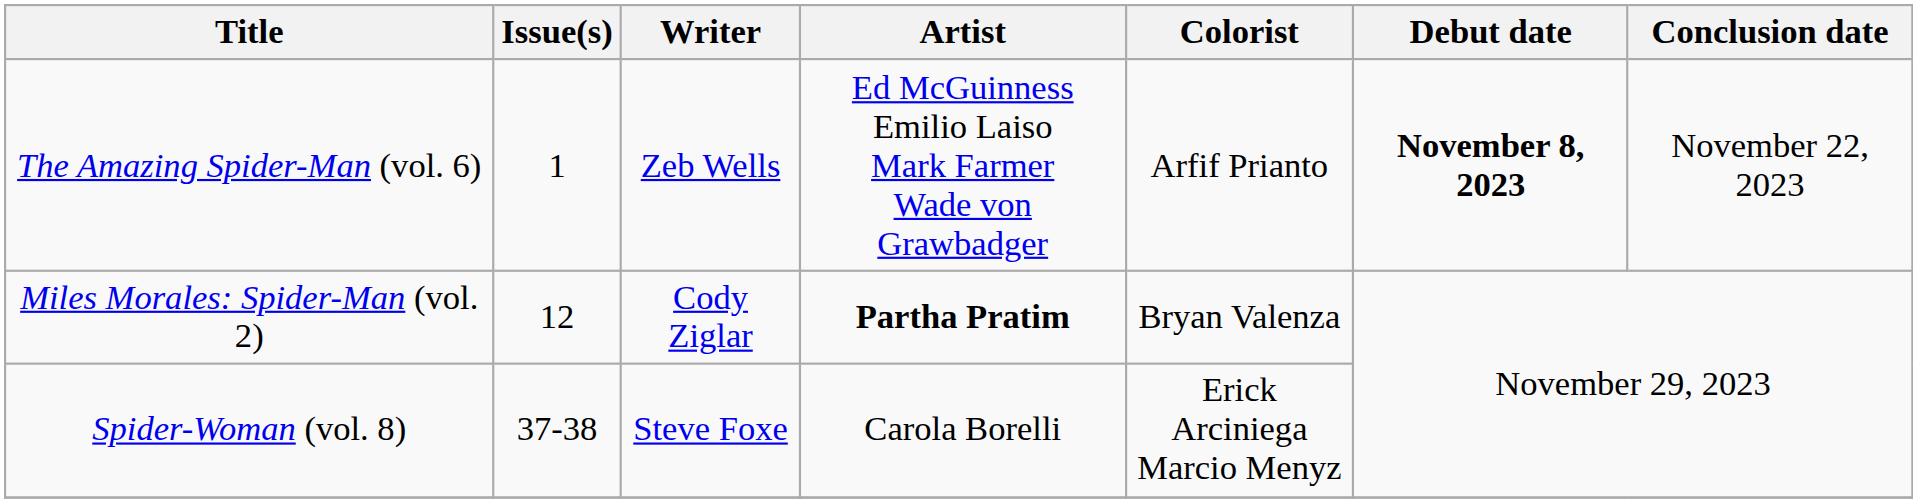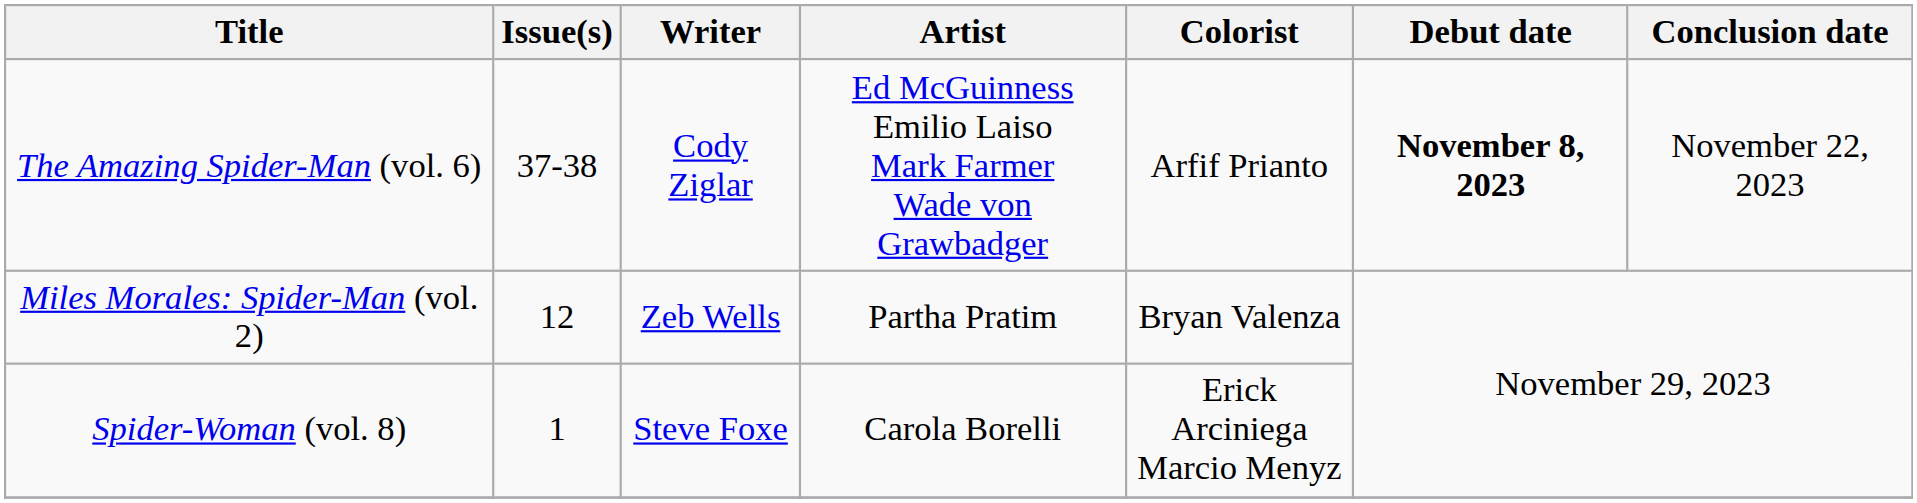The Amazing Spider-Man (vol. 6) | Issue(s): 1 -> 37-38
The Amazing Spider-Man (vol. 6) | Writer: Zeb Wells -> Cody Ziglar
Miles Morales: Spider-Man (vol. 2) | Writer: Cody Ziglar -> Zeb Wells
Miles Morales: Spider-Man (vol. 2) | Artist: bold -> normal
Spider-Woman (vol. 8) | Issue(s): 37-38 -> 1
